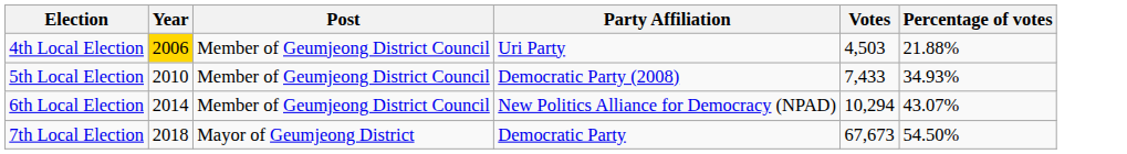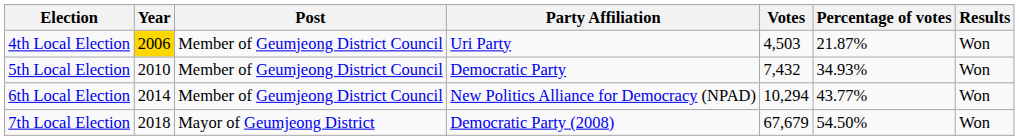+ column: Results | Won | Won | Won | Won
4th Local Election | Percentage of votes: 21.88% -> 21.87%
5th Local Election | Party Affiliation: Democratic Party (2008) -> Democratic Party
5th Local Election | Votes: 7,433 -> 7,432
6th Local Election | Percentage of votes: 43.07% -> 43.77%
7th Local Election | Party Affiliation: Democratic Party -> Democratic Party (2008)
7th Local Election | Votes: 67,673 -> 67,679
